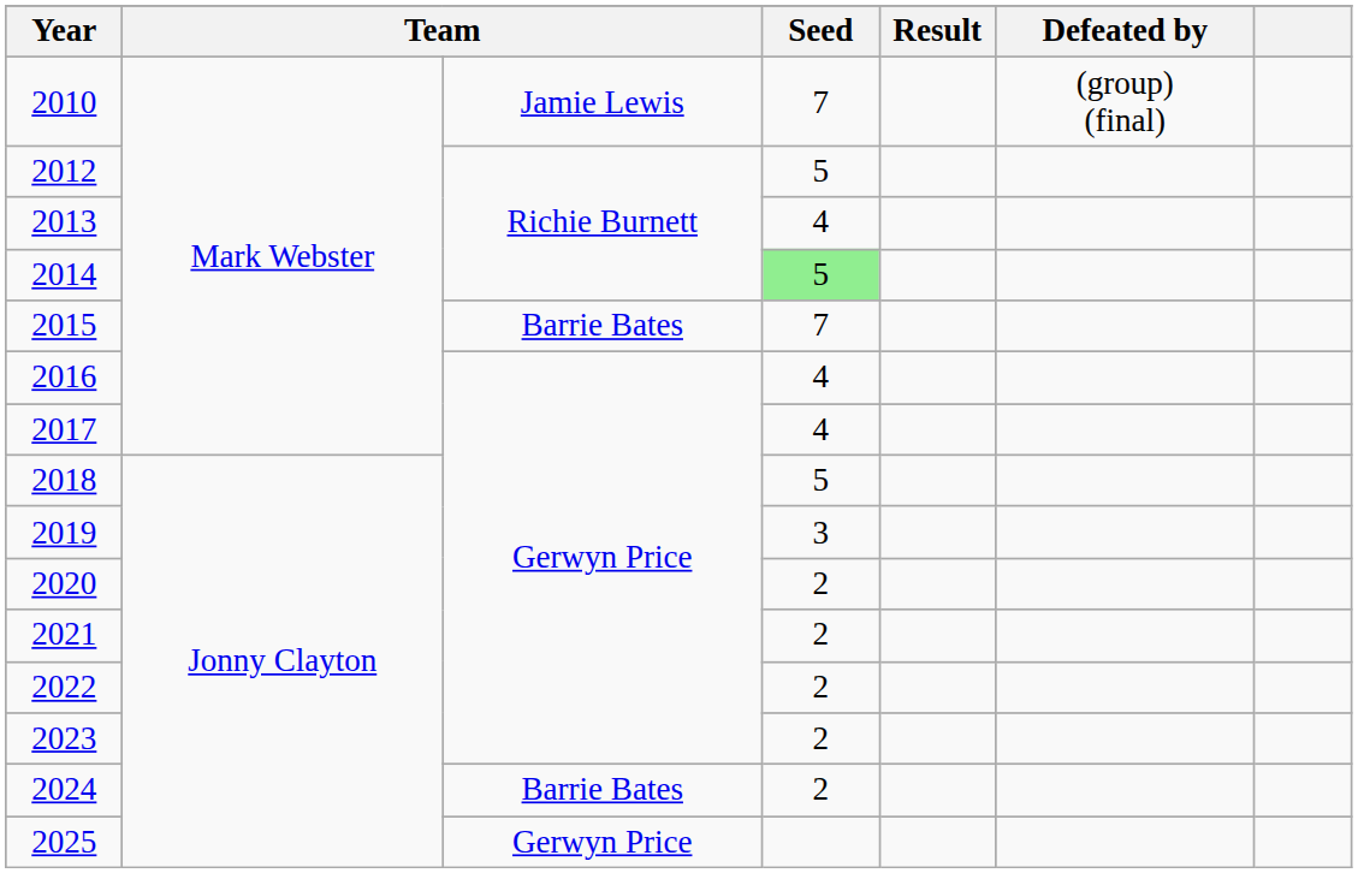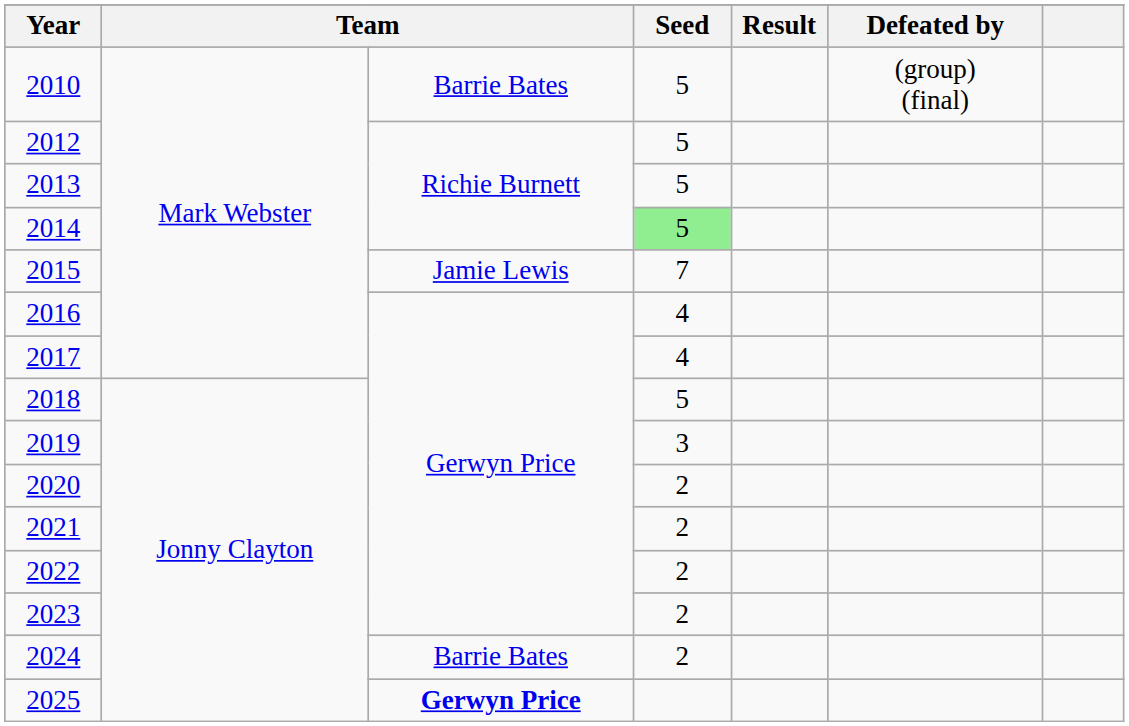2010 | column 3: Jamie Lewis -> Barrie Bates
2010 | Seed: 7 -> 5
2013 | Seed: 4 -> 5
2015 | column 3: Barrie Bates -> Jamie Lewis
2025 | column 3: normal -> bold
